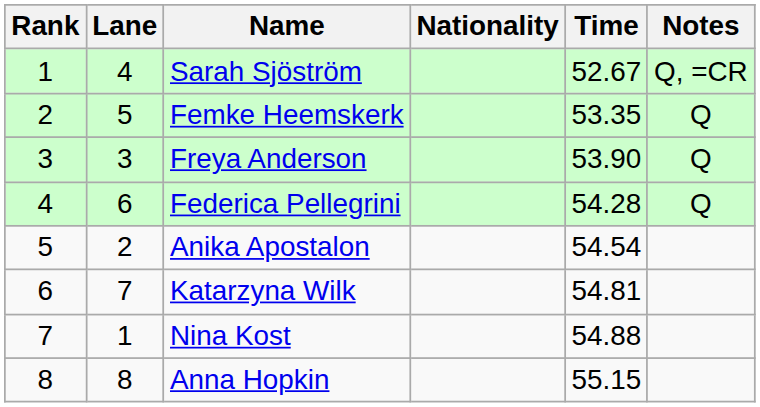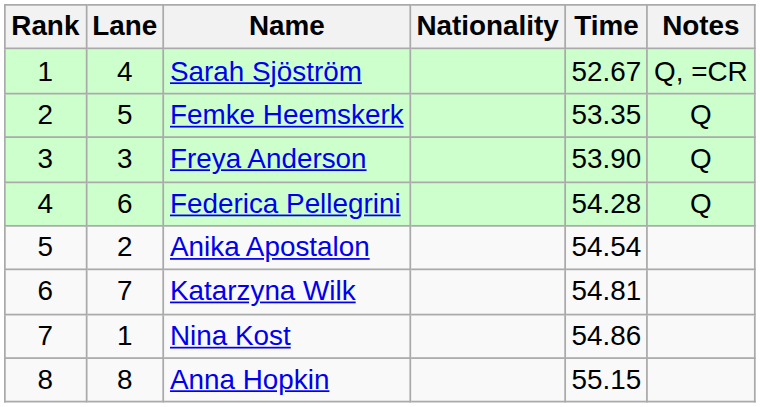Nina Kost | Time: 54.88 -> 54.86
